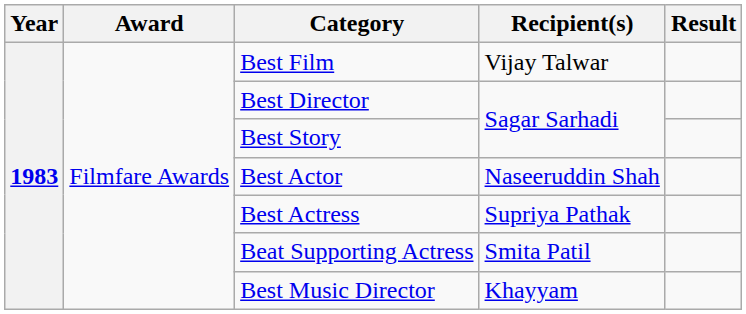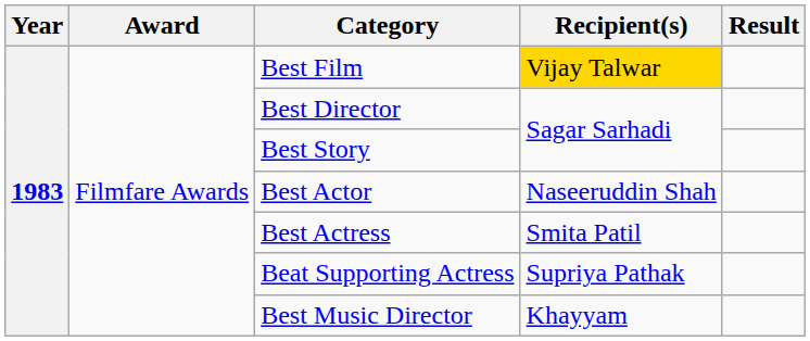Best Film | Recipient(s): no background -> gold background
Best Actress | Recipient(s): Supriya Pathak -> Smita Patil
Beat Supporting Actress | Recipient(s): Smita Patil -> Supriya Pathak
